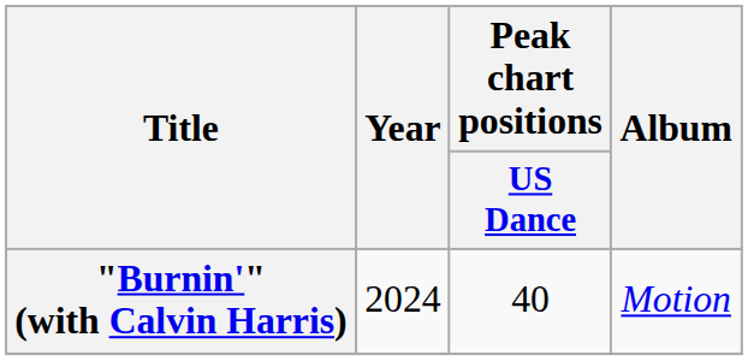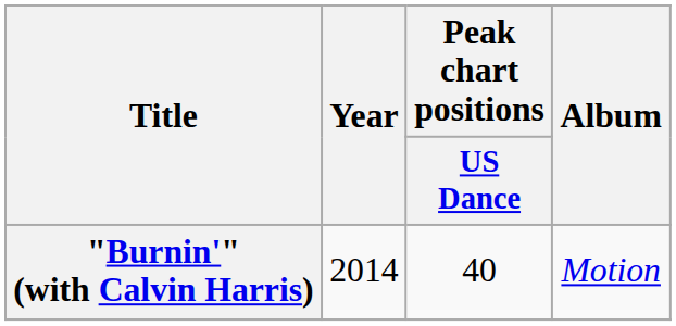"Burnin'" (with Calvin Harris) | Year: 2024 -> 2014
